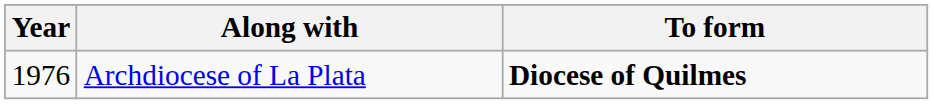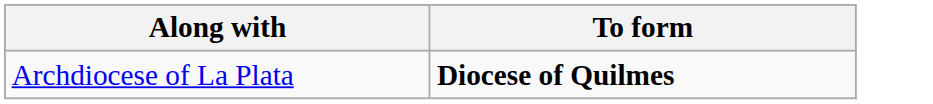- column: Year | 1976
